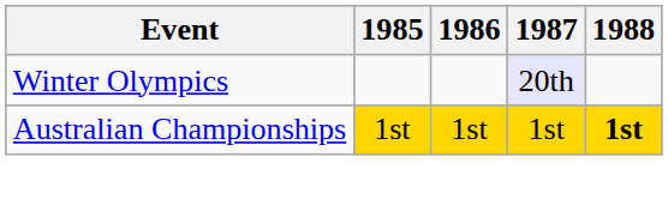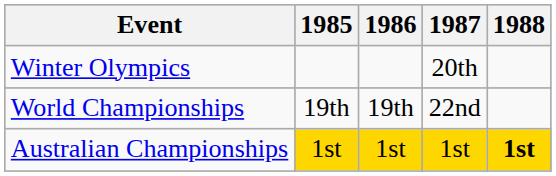Winter Olympics | 1987: lavender background -> no background
+ row: World Championships | 19th | 19th | 22nd
